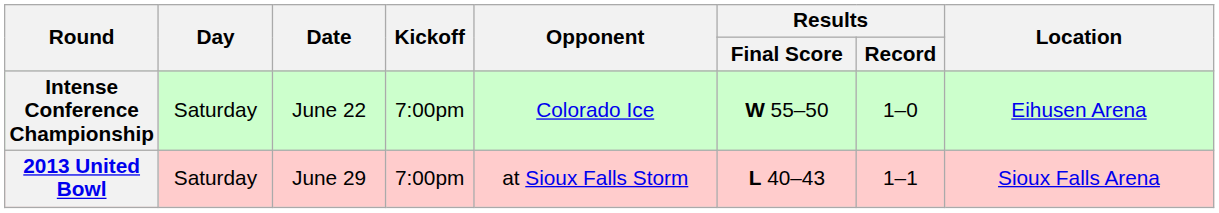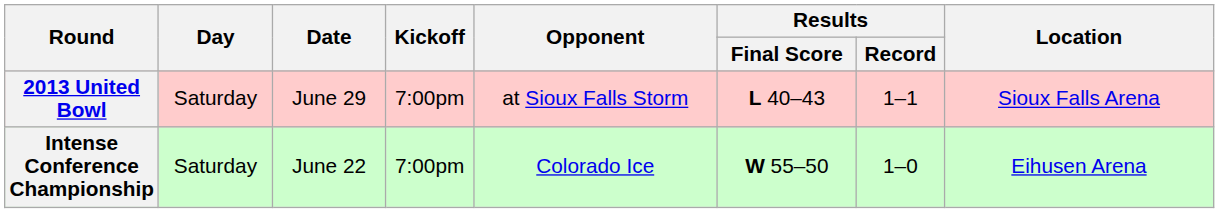rows swapped: Intense Conference Championship <-> 2013 United Bowl
